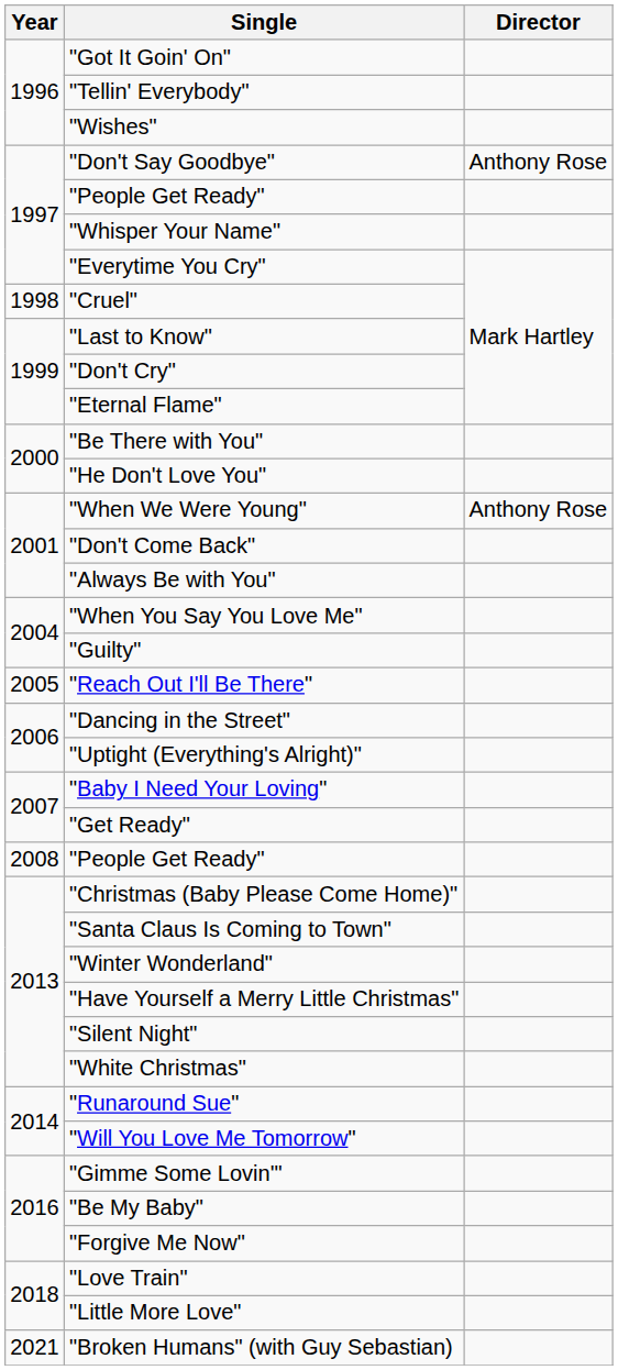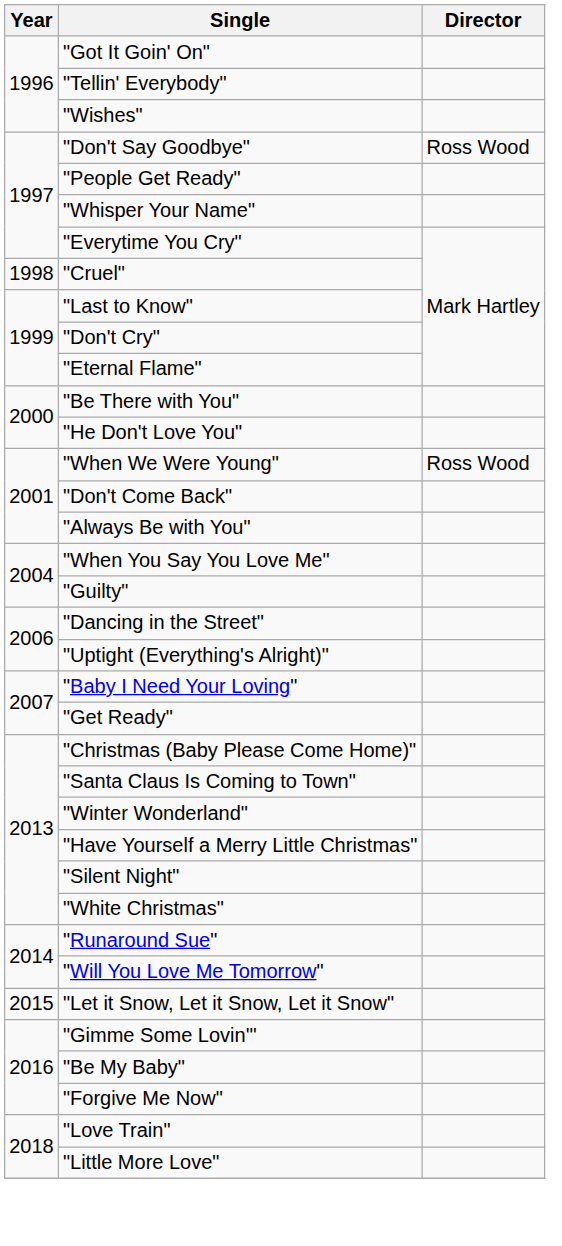"Don't Say Goodbye" | Director: Anthony Rose -> Ross Wood
"When We Were Young" | Director: Anthony Rose -> Ross Wood
- row: 2005 | "Reach Out I'll Be There"
- row: 2008 | "People Get Ready"
+ row: 2015 | "Let it Snow, Let it Snow, Let it Snow"
- row: 2021 | "Broken Humans" (with Guy Sebastian)
